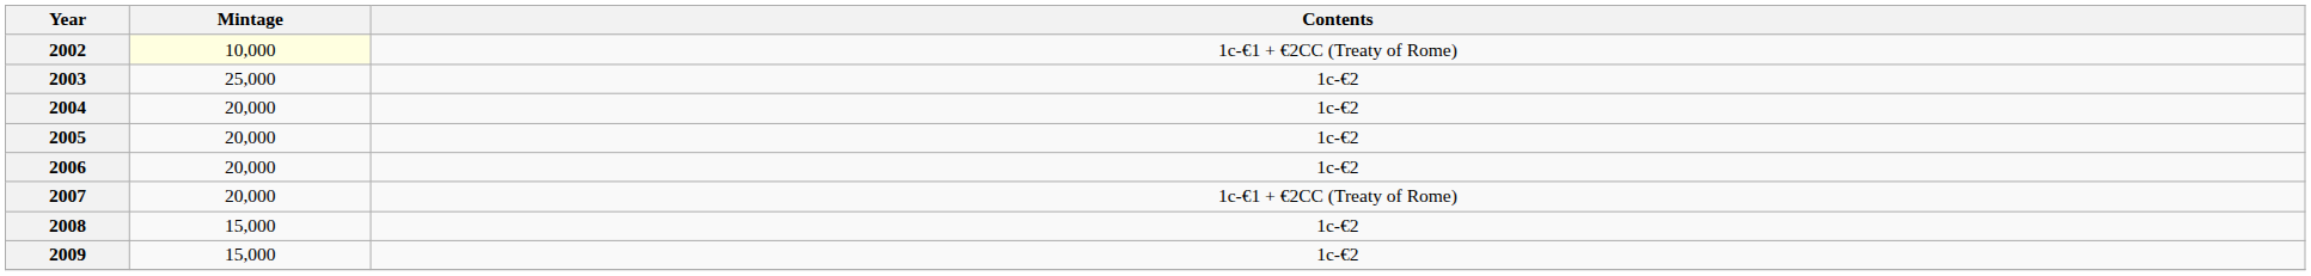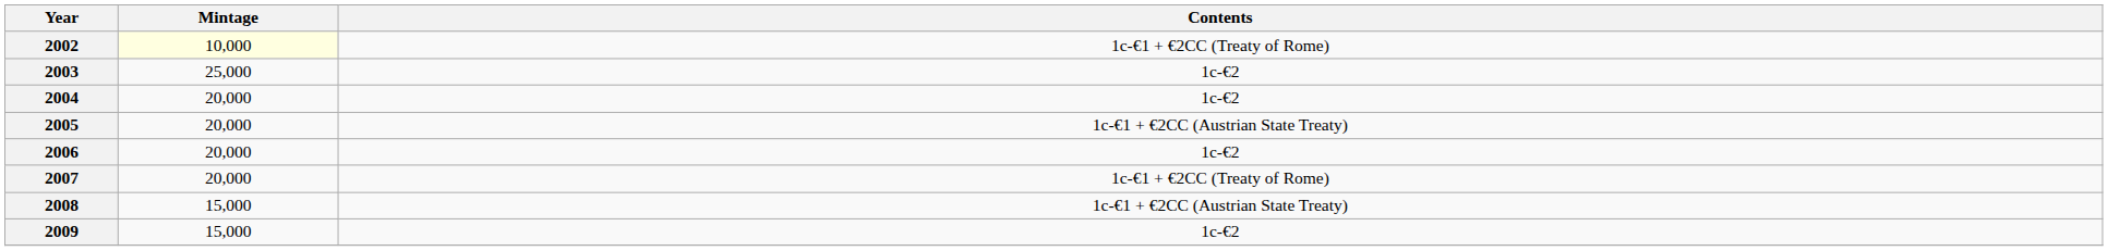2005 | Contents: 1c-€2 -> 1c-€1 + €2CC (Austrian State Treaty)
2008 | Contents: 1c-€2 -> 1c-€1 + €2CC (Austrian State Treaty)
